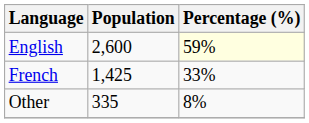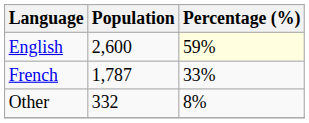French | Population: 1,425 -> 1,787
Other | Population: 335 -> 332
